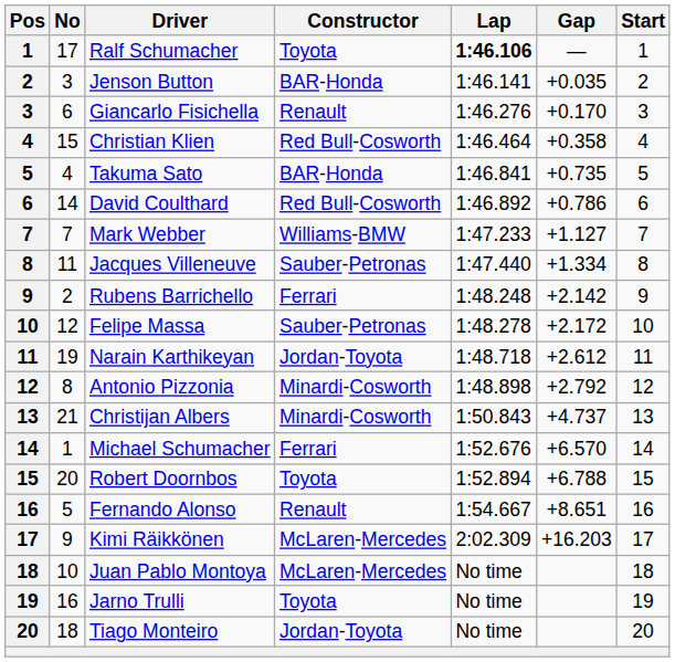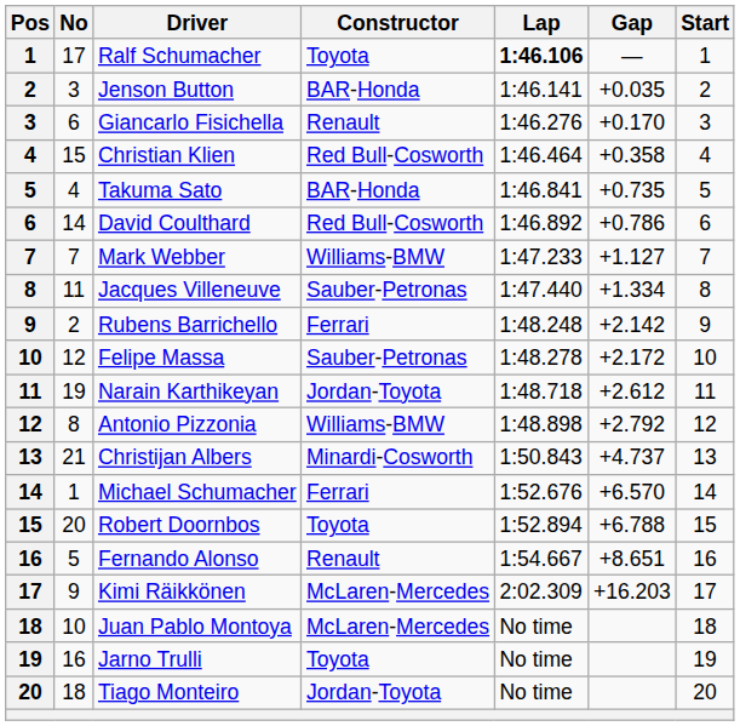Antonio Pizzonia | Constructor: Minardi-Cosworth -> Williams-BMW
